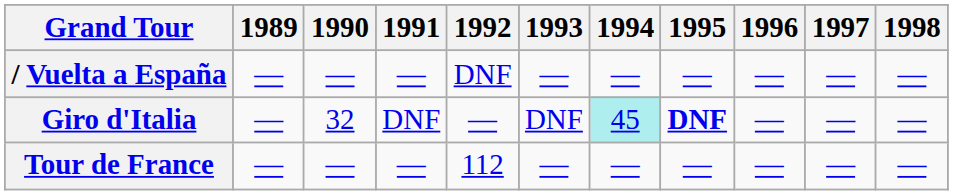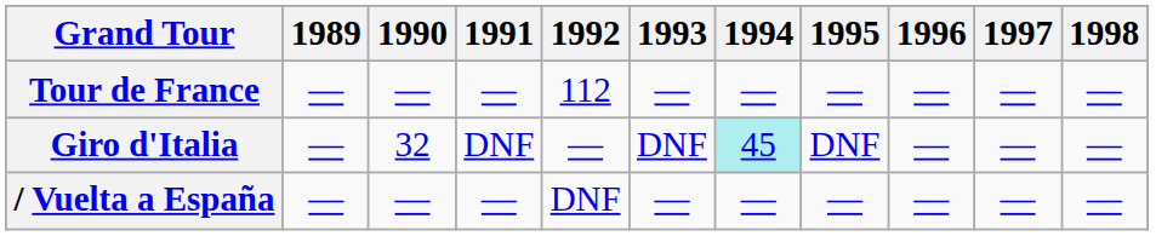rows swapped: / Vuelta a España <-> Tour de France
Giro d'Italia | 1995: bold -> normal
